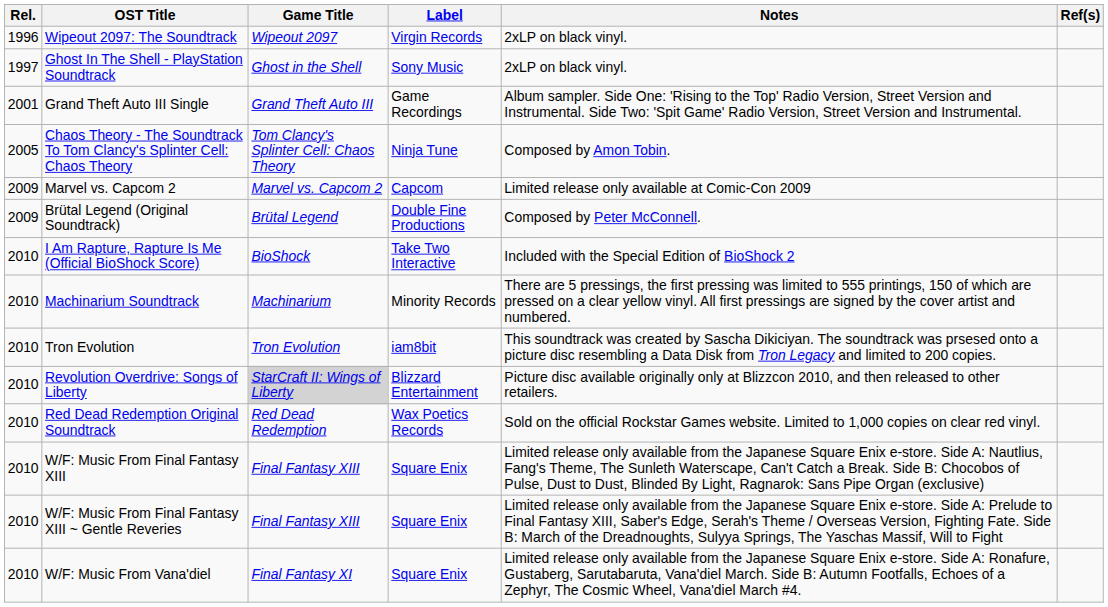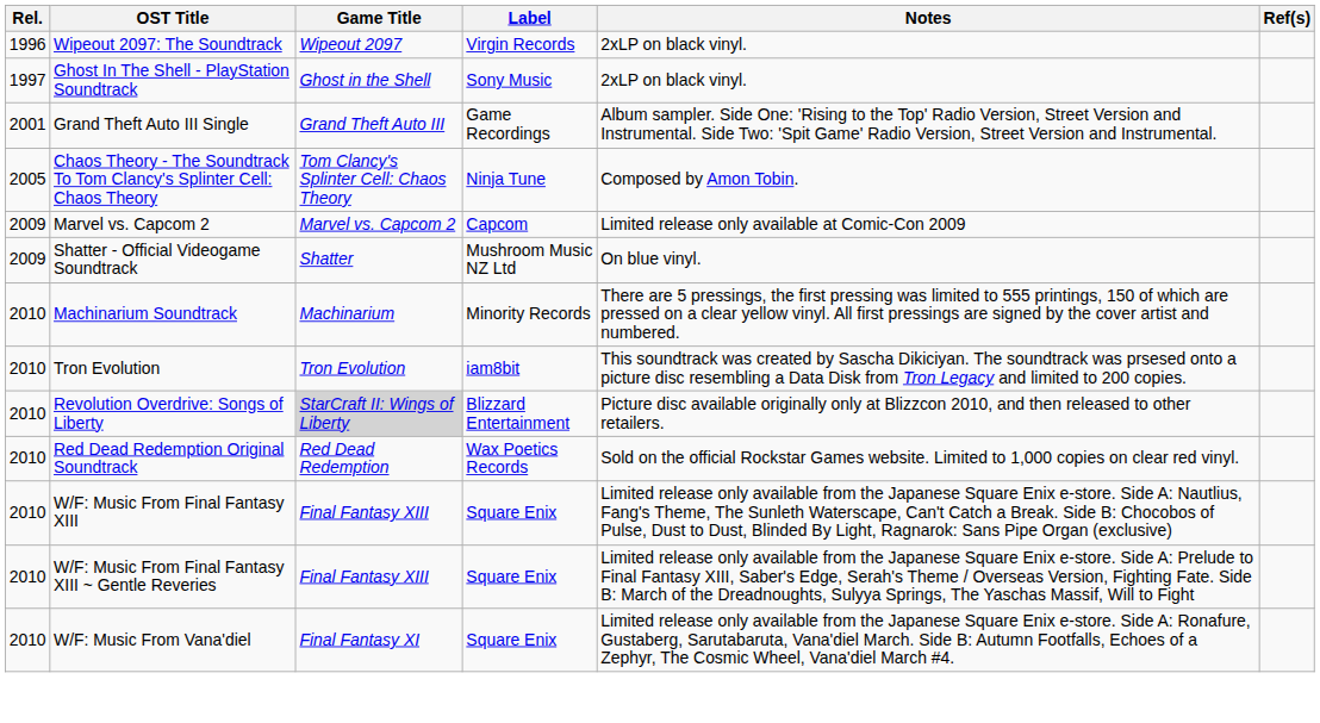- row: 2009 | Brütal Legend (Original Soundtrack) | Brütal Legend | Double Fine Productions | Composed by Peter McConnell.
+ row: 2009 | Shatter - Official Videogame Soundtrack | Shatter | Mushroom Music NZ Ltd | On blue vinyl.
- row: 2010 | I Am Rapture, Rapture Is Me (Official BioShock Score) | BioShock | Take Two Interactive | Included with the Special Edition of BioShock 2
